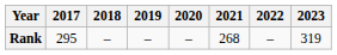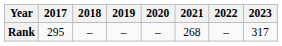Rank | 2023: 319 -> 317
